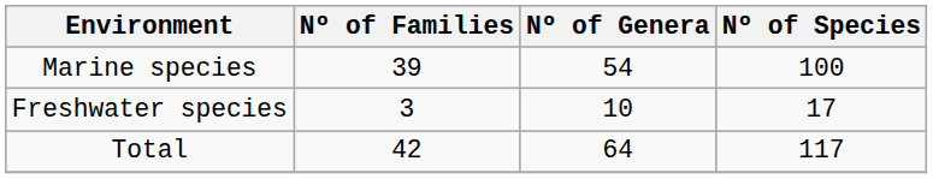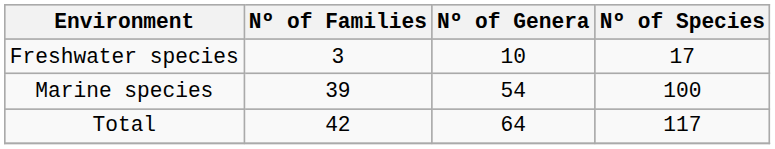rows swapped: Marine species <-> Freshwater species
